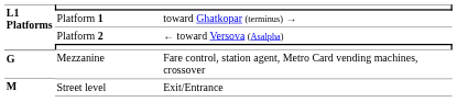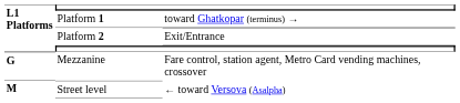Platform 2 | column 3: ← toward Versova (Asalpha) -> Exit/Entrance
Street level | column 3: Exit/Entrance -> ← toward Versova (Asalpha)
